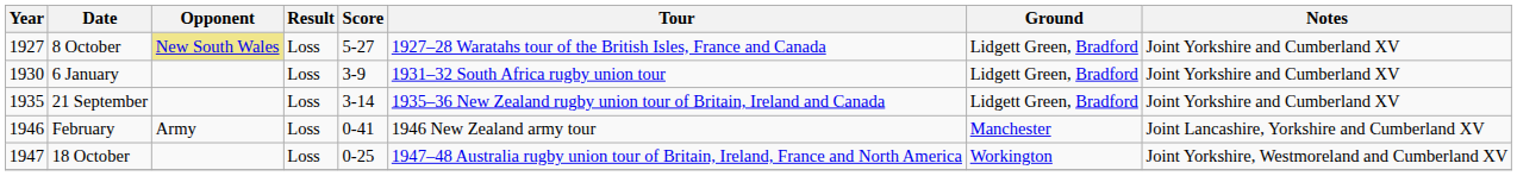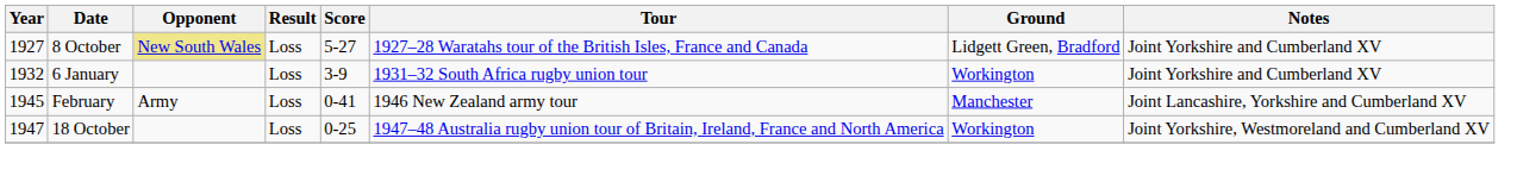6 January | Year: 1930 -> 1932
6 January | Ground: Lidgett Green, Bradford -> Workington
- row: 1935 | 21 September | Loss | 3-14 | 1935–36 New Zealand rugby union tour of Britain, Ireland and Canada | Lidgett Green, Bradford | Joint Yorkshire and Cumberland XV
February | Year: 1946 -> 1945
